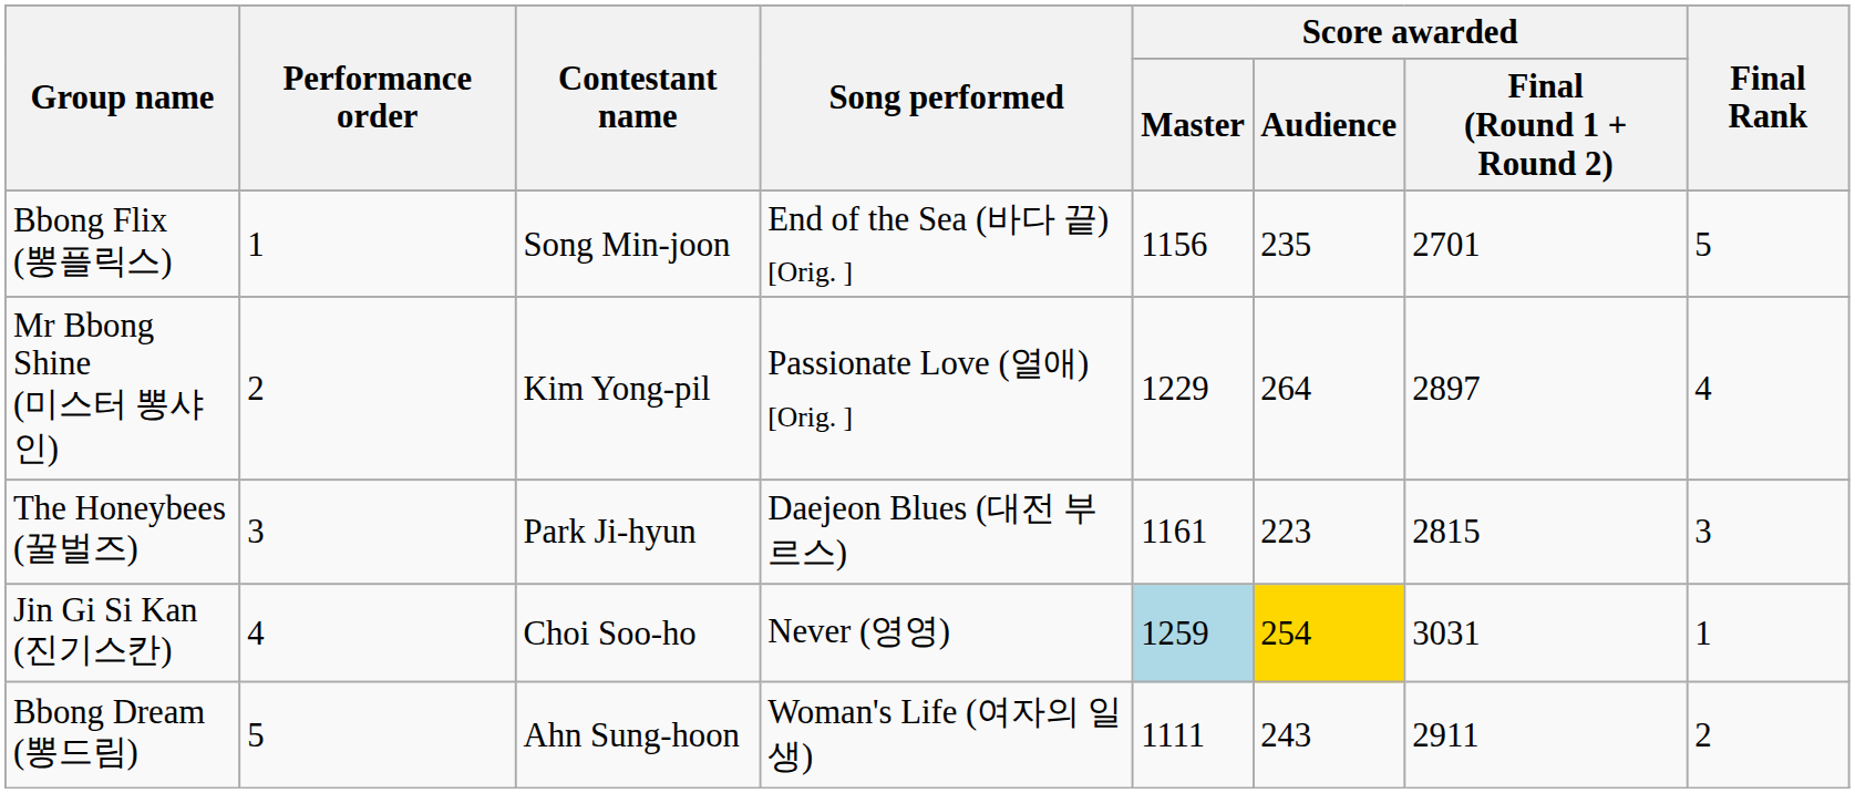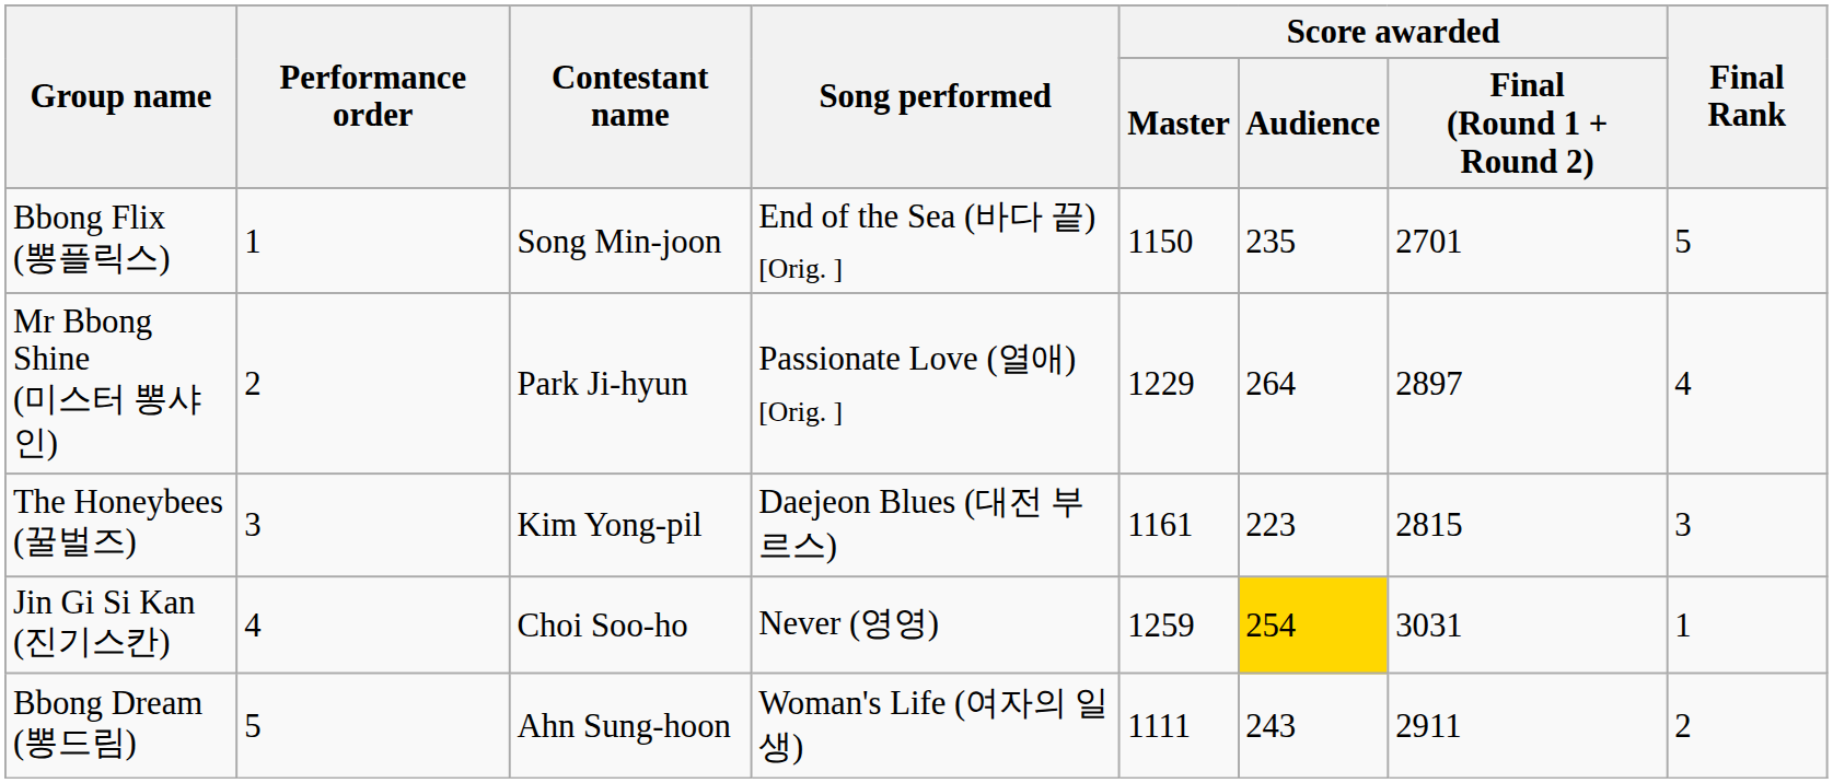Bbong Flix (뽕플릭스) | Score awarded / Master: 1156 -> 1150
Mr Bbong Shine (미스터 뽕샤인) | Contestant name: Kim Yong-pil -> Park Ji-hyun
The Honeybees (꿀벌즈) | Contestant name: Park Ji-hyun -> Kim Yong-pil
Jin Gi Si Kan (진기스칸) | Score awarded / Master: lightblue background -> no background
